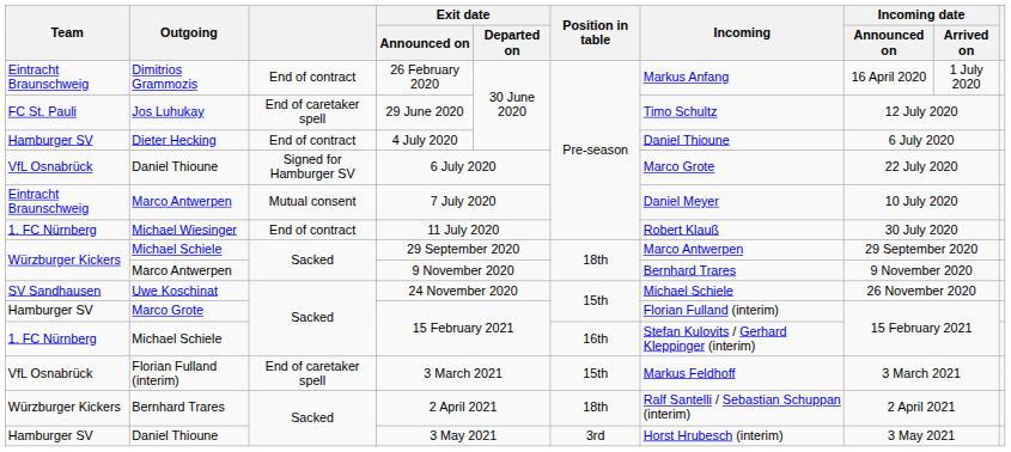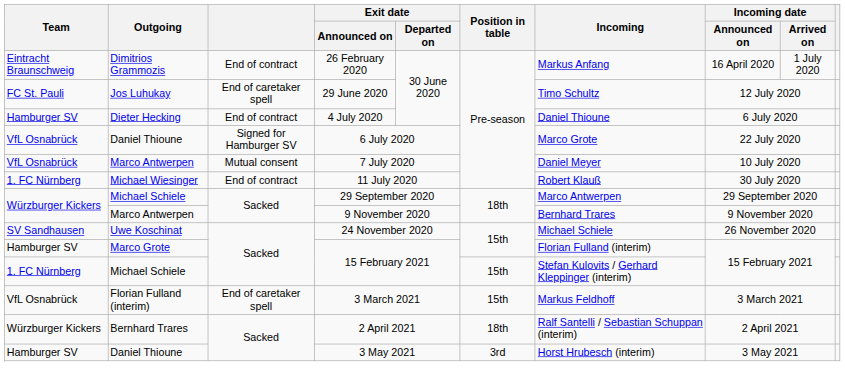7 July 2020 | Team: Eintracht Braunschweig -> VfL Osnabrück
Michael Schiele / 15 February 2021 | Position in table: 16th -> 15th
